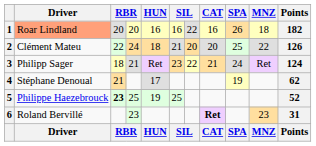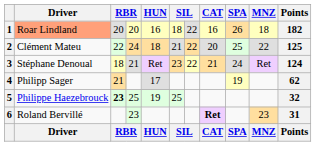1 | column 6: 16 -> 18
2 | column 7: 20 -> 22
2 | Points: 126 -> 125
3 | Driver: Philipp Sager -> Stéphane Denoual
4 | Driver: Stéphane Denoual -> Philipp Sager
5 | Points: 52 -> 32
